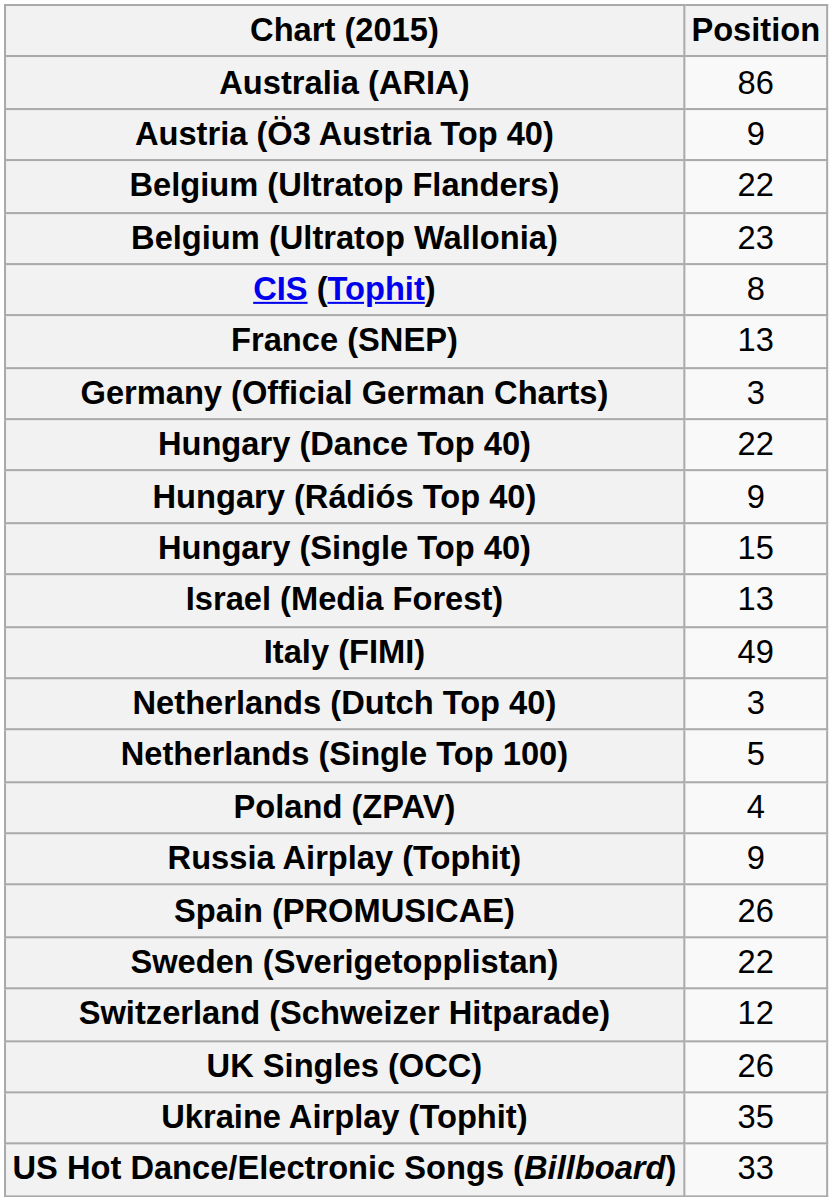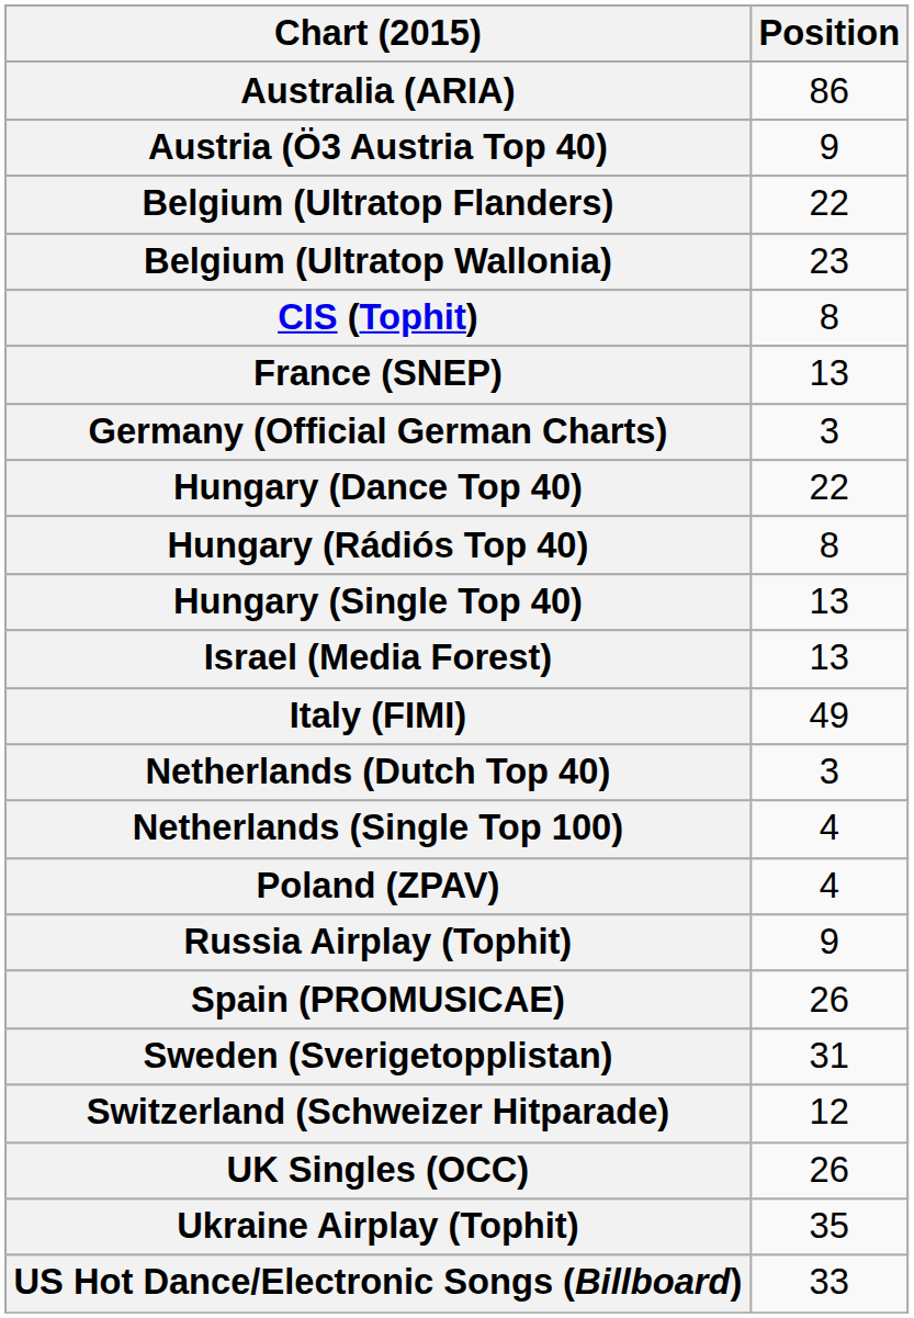Hungary (Rádiós Top 40) | Position: 9 -> 8
Hungary (Single Top 40) | Position: 15 -> 13
Netherlands (Single Top 100) | Position: 5 -> 4
Sweden (Sverigetopplistan) | Position: 22 -> 31
